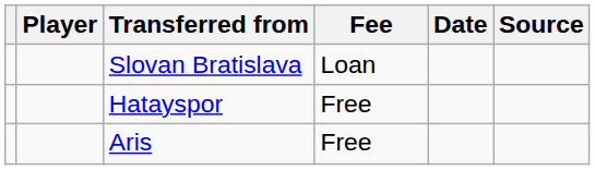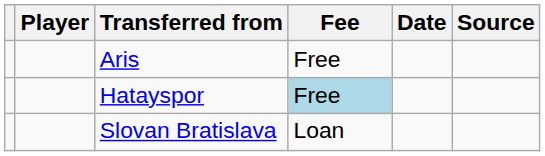rows swapped: Aris <-> Slovan Bratislava
Hatayspor | Fee: no background -> lightblue background
